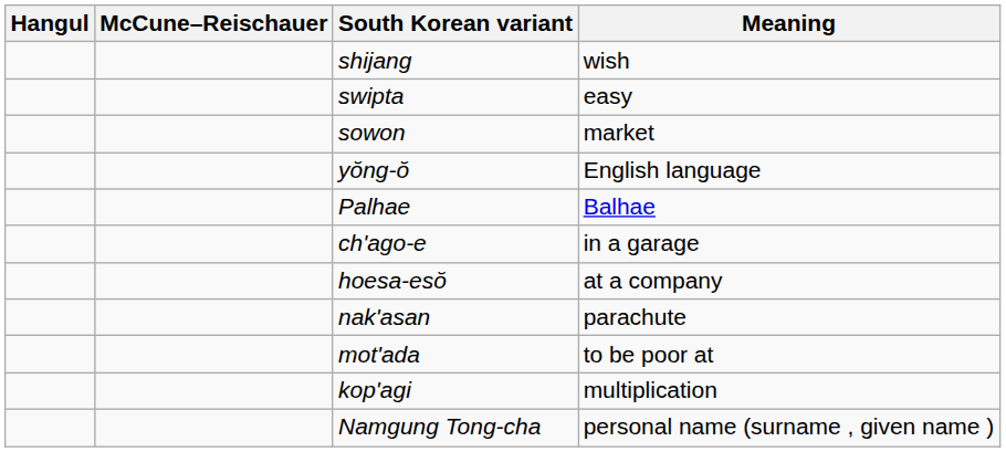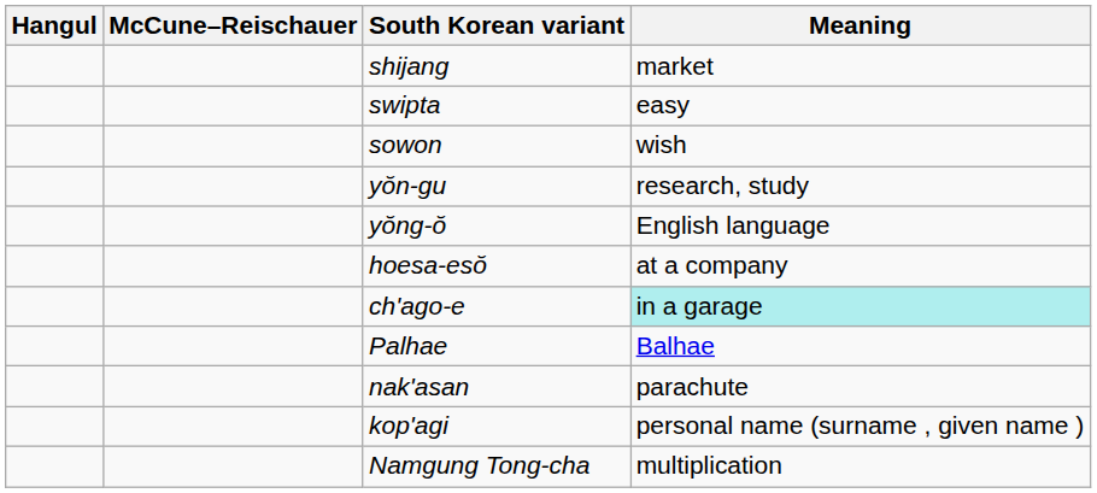shijang | Meaning: wish -> market
sowon | Meaning: market -> wish
+ row: yŏn-gu | research, study
rows swapped: hoesa-esŏ <-> Palhae
ch'ago-e | Meaning: no background -> paleturquoise background
- row: mot'ada | to be poor at
kop'agi | Meaning: multiplication -> personal name (surname , given name )
Namgung Tong-cha | Meaning: personal name (surname , given name ) -> multiplication
